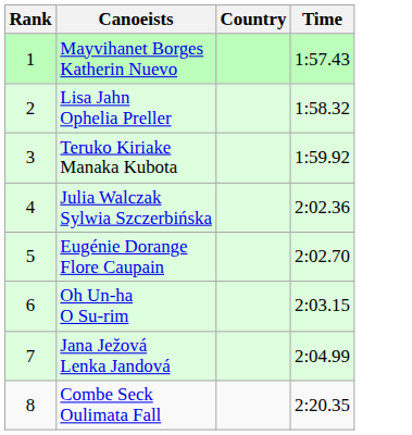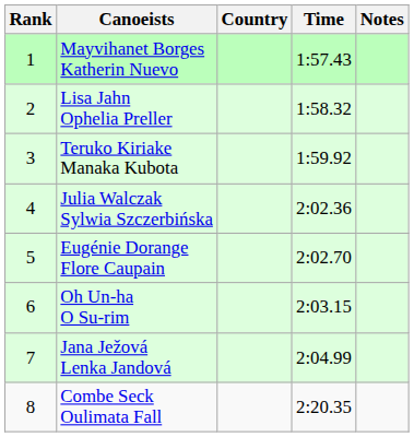+ column: Notes
